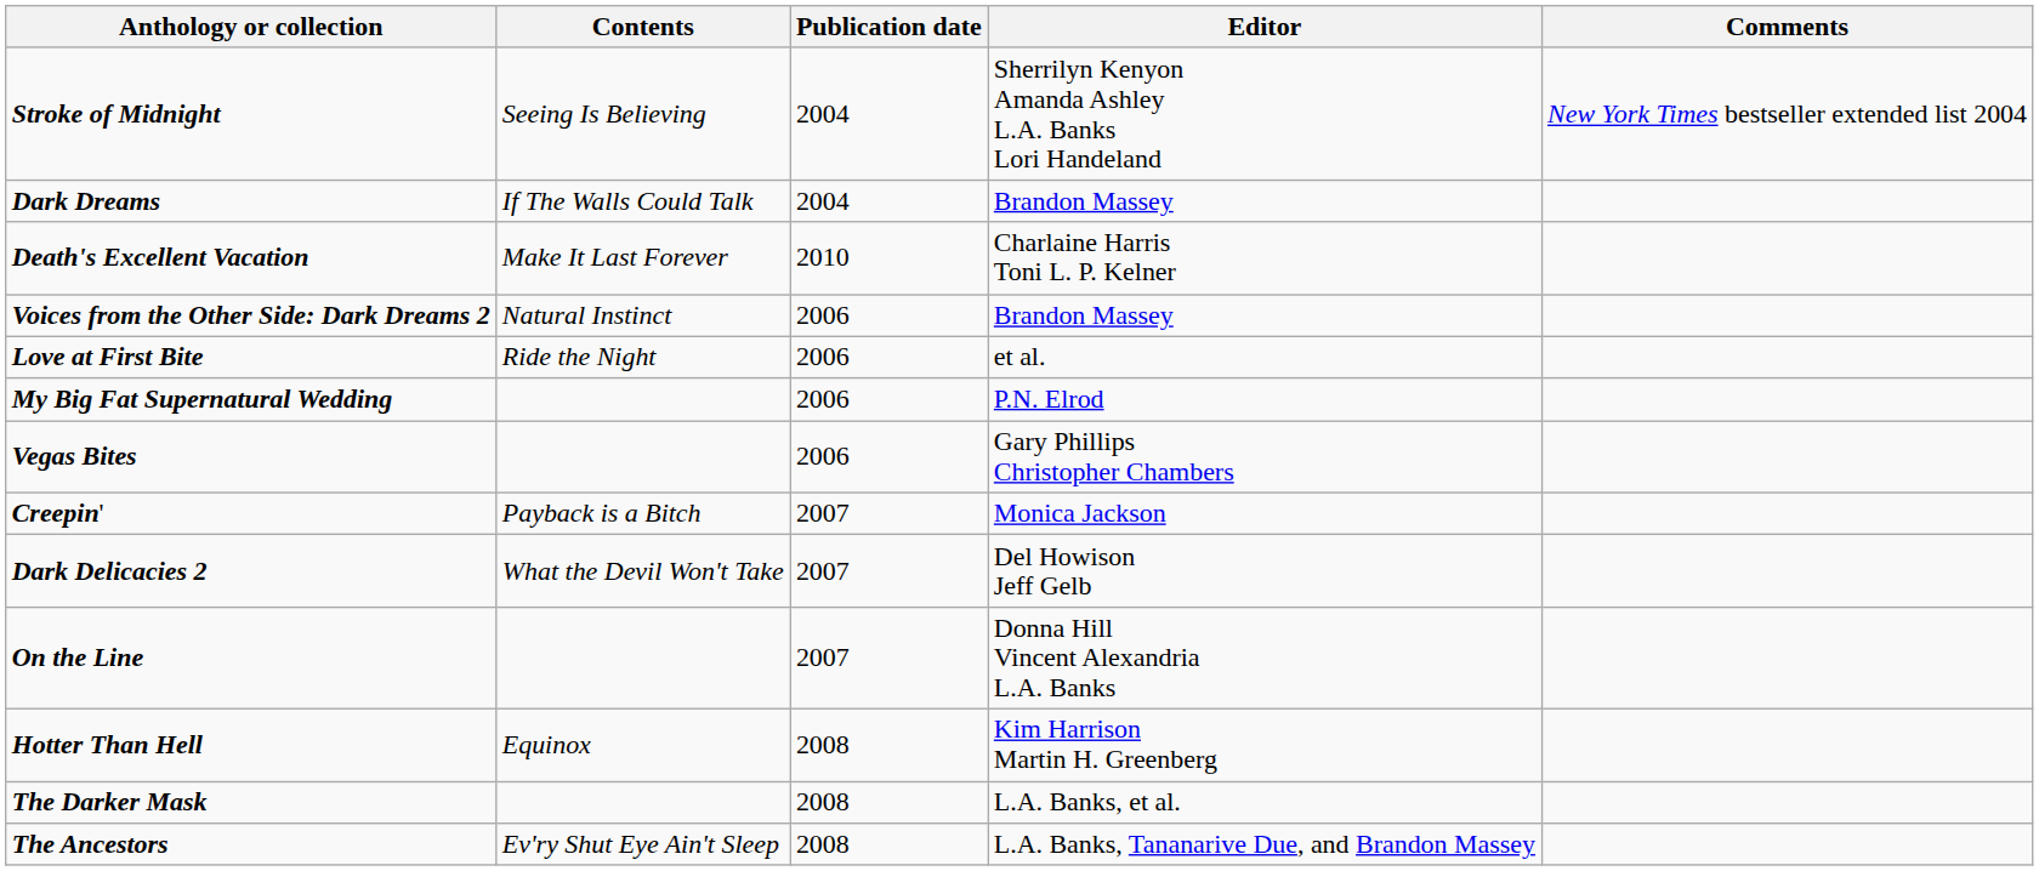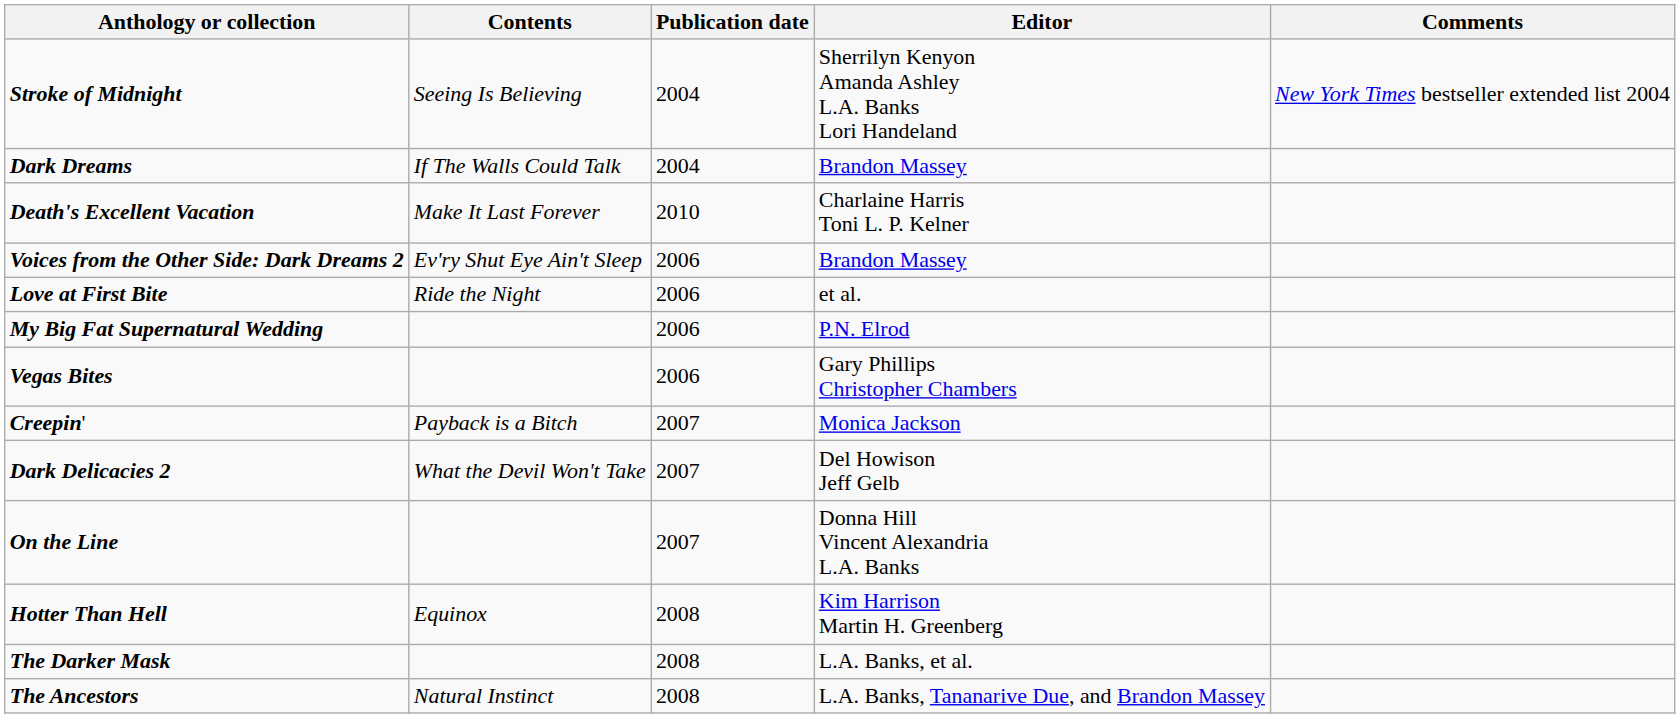Voices from the Other Side: Dark Dreams 2 | Contents: Natural Instinct -> Ev'ry Shut Eye Ain't Sleep
The Ancestors | Contents: Ev'ry Shut Eye Ain't Sleep -> Natural Instinct
